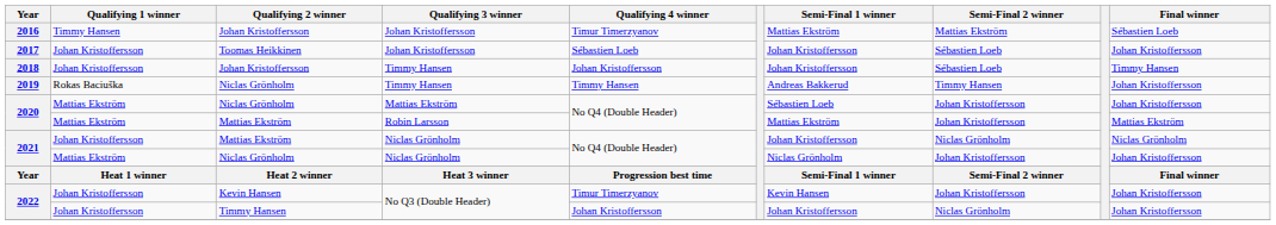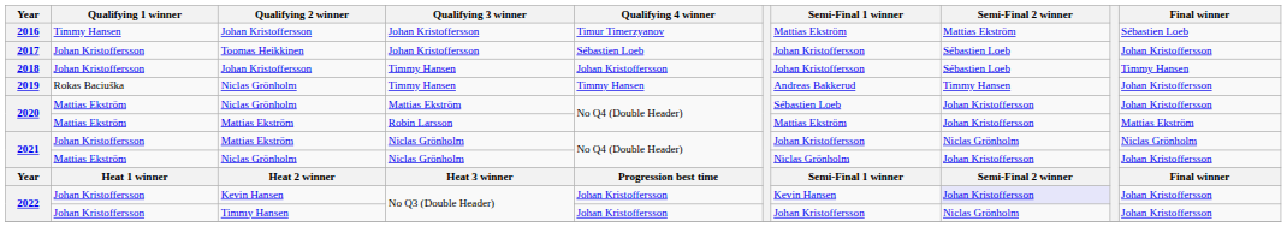2022 / Kevin Hansen | Qualifying 4 winner: Timur Timerzyanov -> Johan Kristoffersson
2022 / Kevin Hansen | Semi-Final 2 winner: no background -> lavender background
